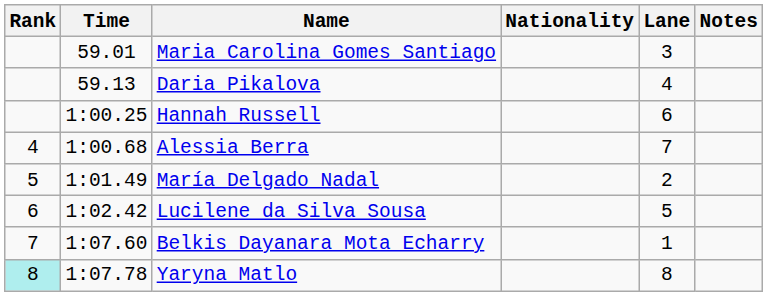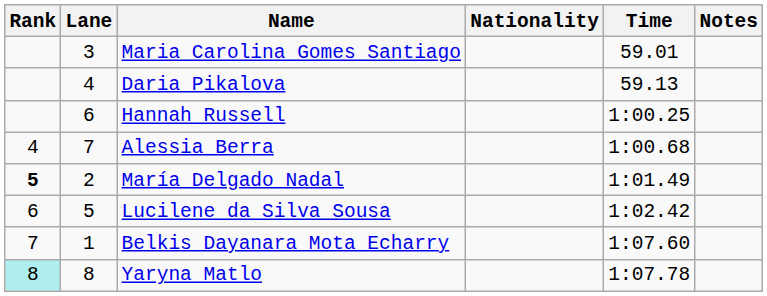columns swapped: Lane <-> Time
María Delgado Nadal | Rank: normal -> bold
